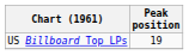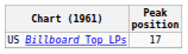US Billboard Top LPs | Peak position: 19 -> 17
